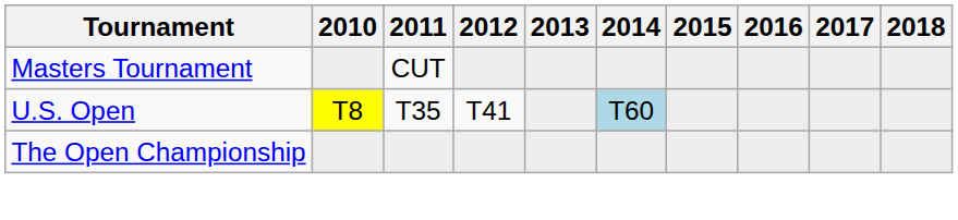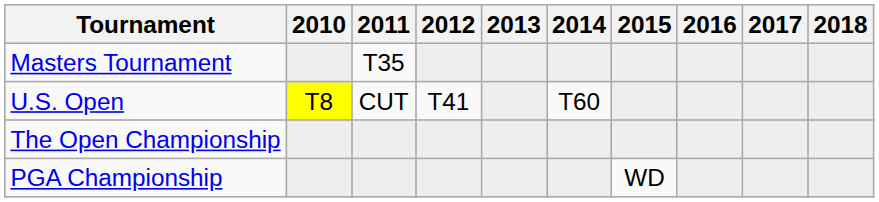Masters Tournament | 2011: CUT -> T35
U.S. Open | 2011: T35 -> CUT
U.S. Open | 2014: lightblue background -> no background
+ row: PGA Championship | WD
